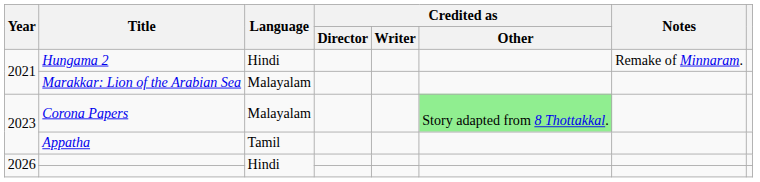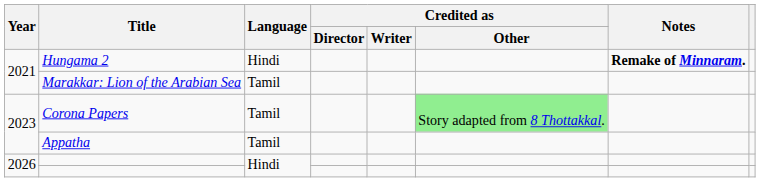Hungama 2 | Notes: normal -> bold
Marakkar: Lion of the Arabian Sea | Language: Malayalam -> Tamil
Corona Papers | Language: Malayalam -> Tamil
